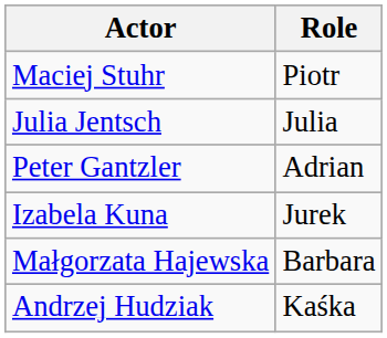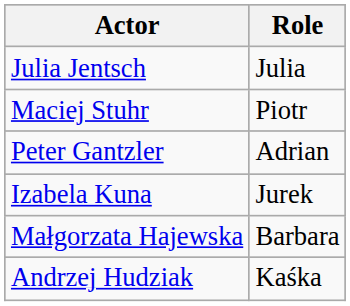rows swapped: Julia Jentsch <-> Maciej Stuhr
